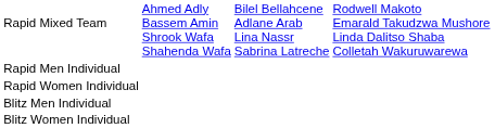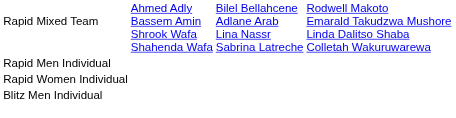- row: Blitz Women Individual
